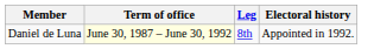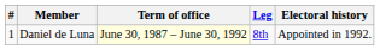+ column: # | 1
